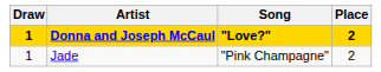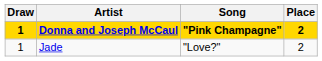Donna and Joseph McCaul | Song: "Love?" -> "Pink Champagne"
Jade | Song: "Pink Champagne" -> "Love?"
